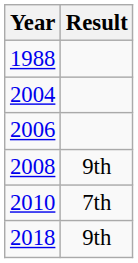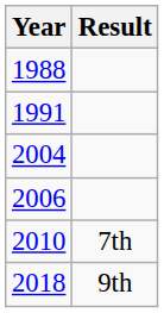+ row: 1991
- row: 2008 | 9th
